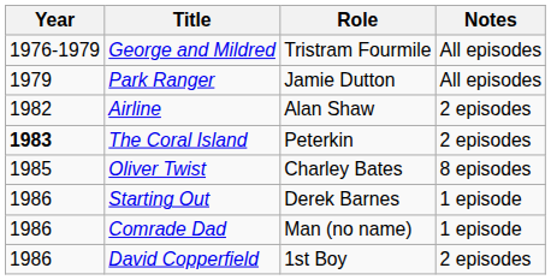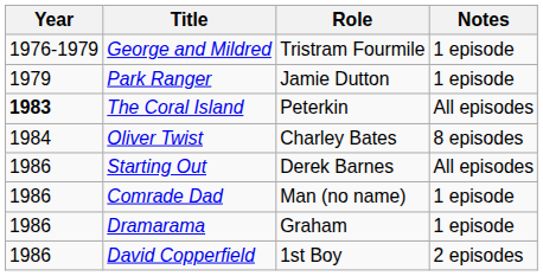George and Mildred | Notes: All episodes -> 1 episode
Park Ranger | Notes: All episodes -> 1 episode
- row: 1982 | Airline | Alan Shaw | 2 episodes
The Coral Island | Notes: 2 episodes -> All episodes
Oliver Twist | Year: 1985 -> 1984
Starting Out | Notes: 1 episode -> All episodes
+ row: 1986 | Dramarama | Graham | 1 episode
